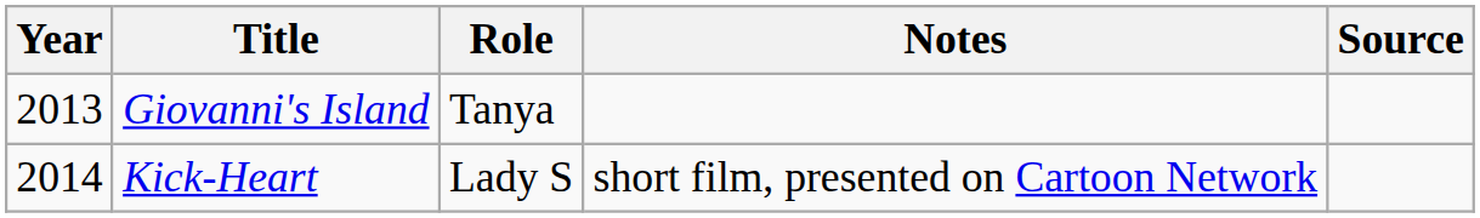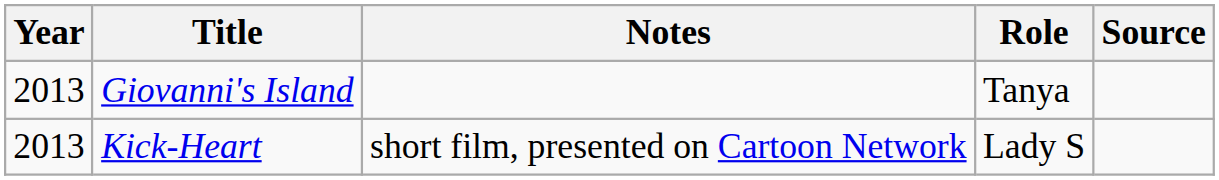columns swapped: Role <-> Notes
Kick-Heart | Year: 2014 -> 2013
